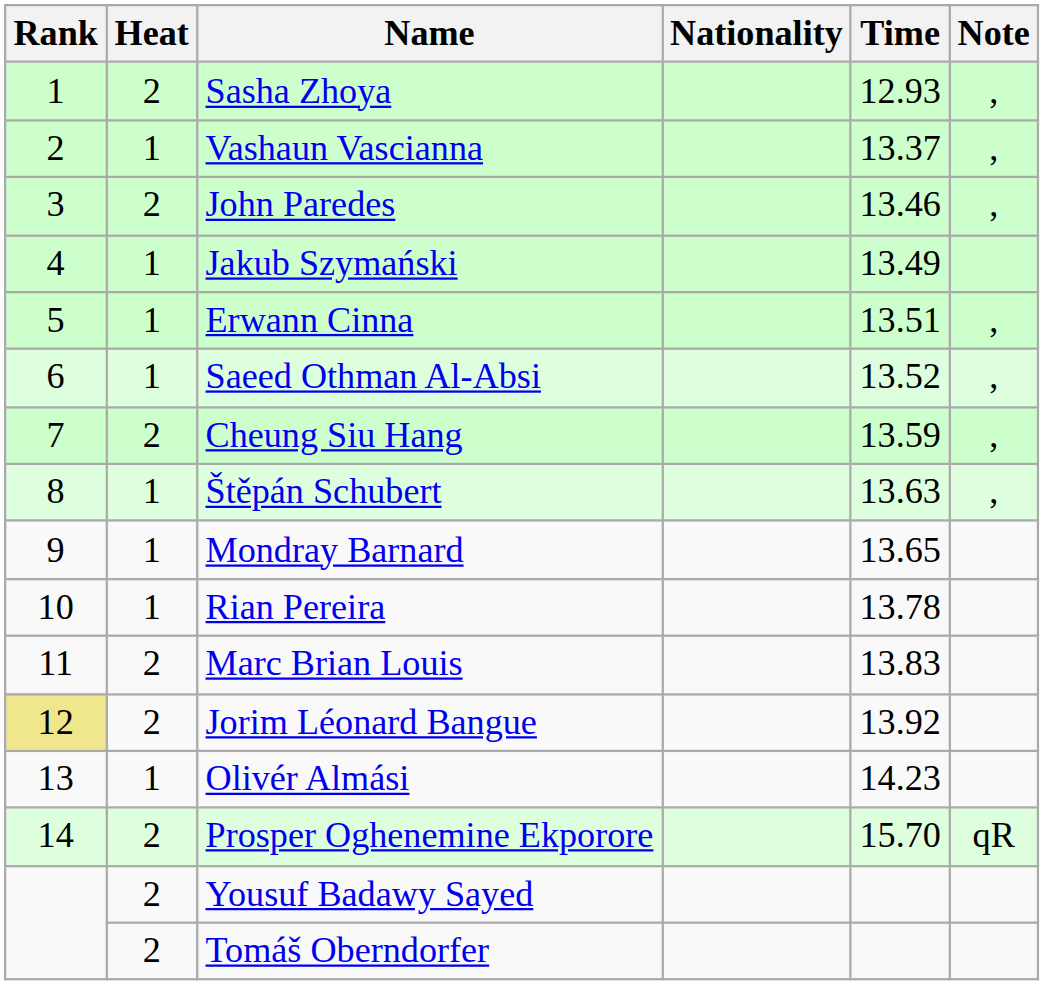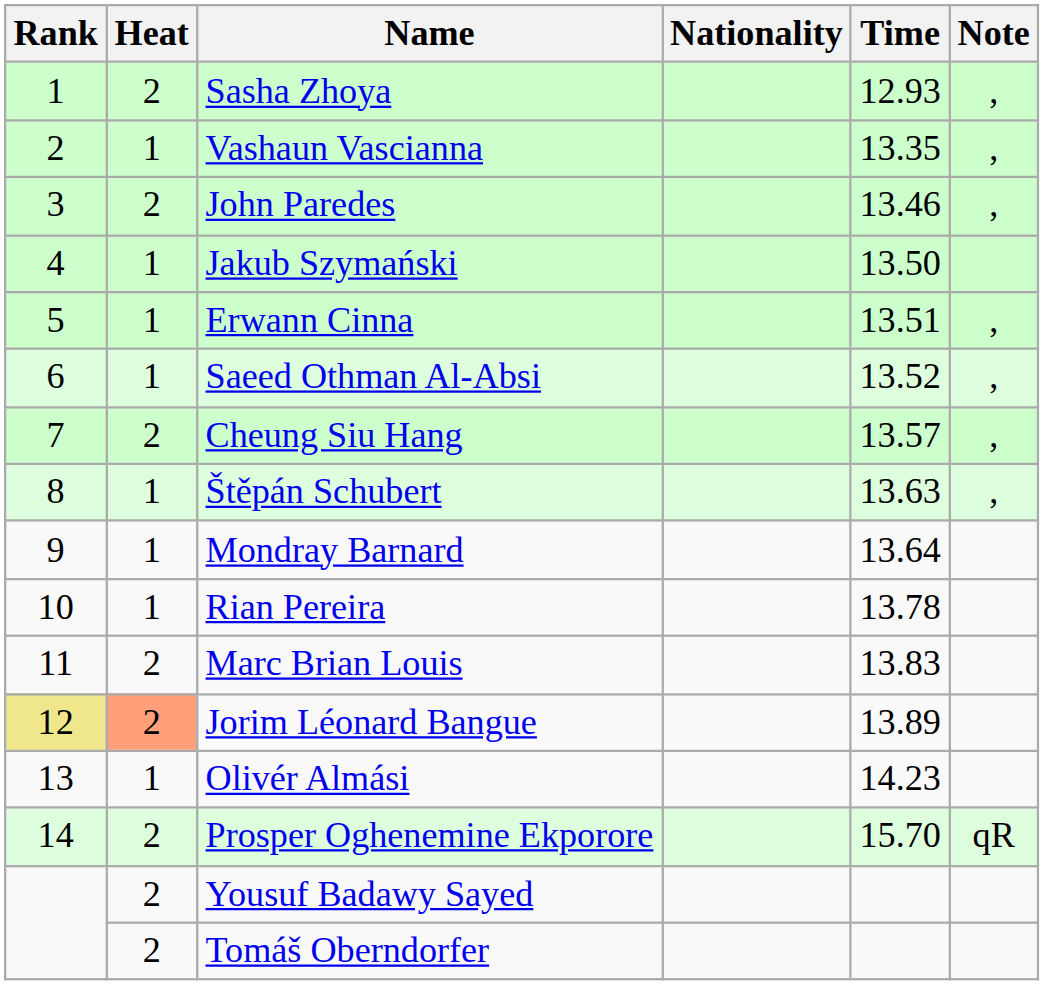Vashaun Vascianna | Time: 13.37 -> 13.35
Jakub Szymański | Time: 13.49 -> 13.50
Cheung Siu Hang | Time: 13.59 -> 13.57
Mondray Barnard | Time: 13.65 -> 13.64
Jorim Léonard Bangue | Heat: no background -> lightsalmon background
Jorim Léonard Bangue | Time: 13.92 -> 13.89
